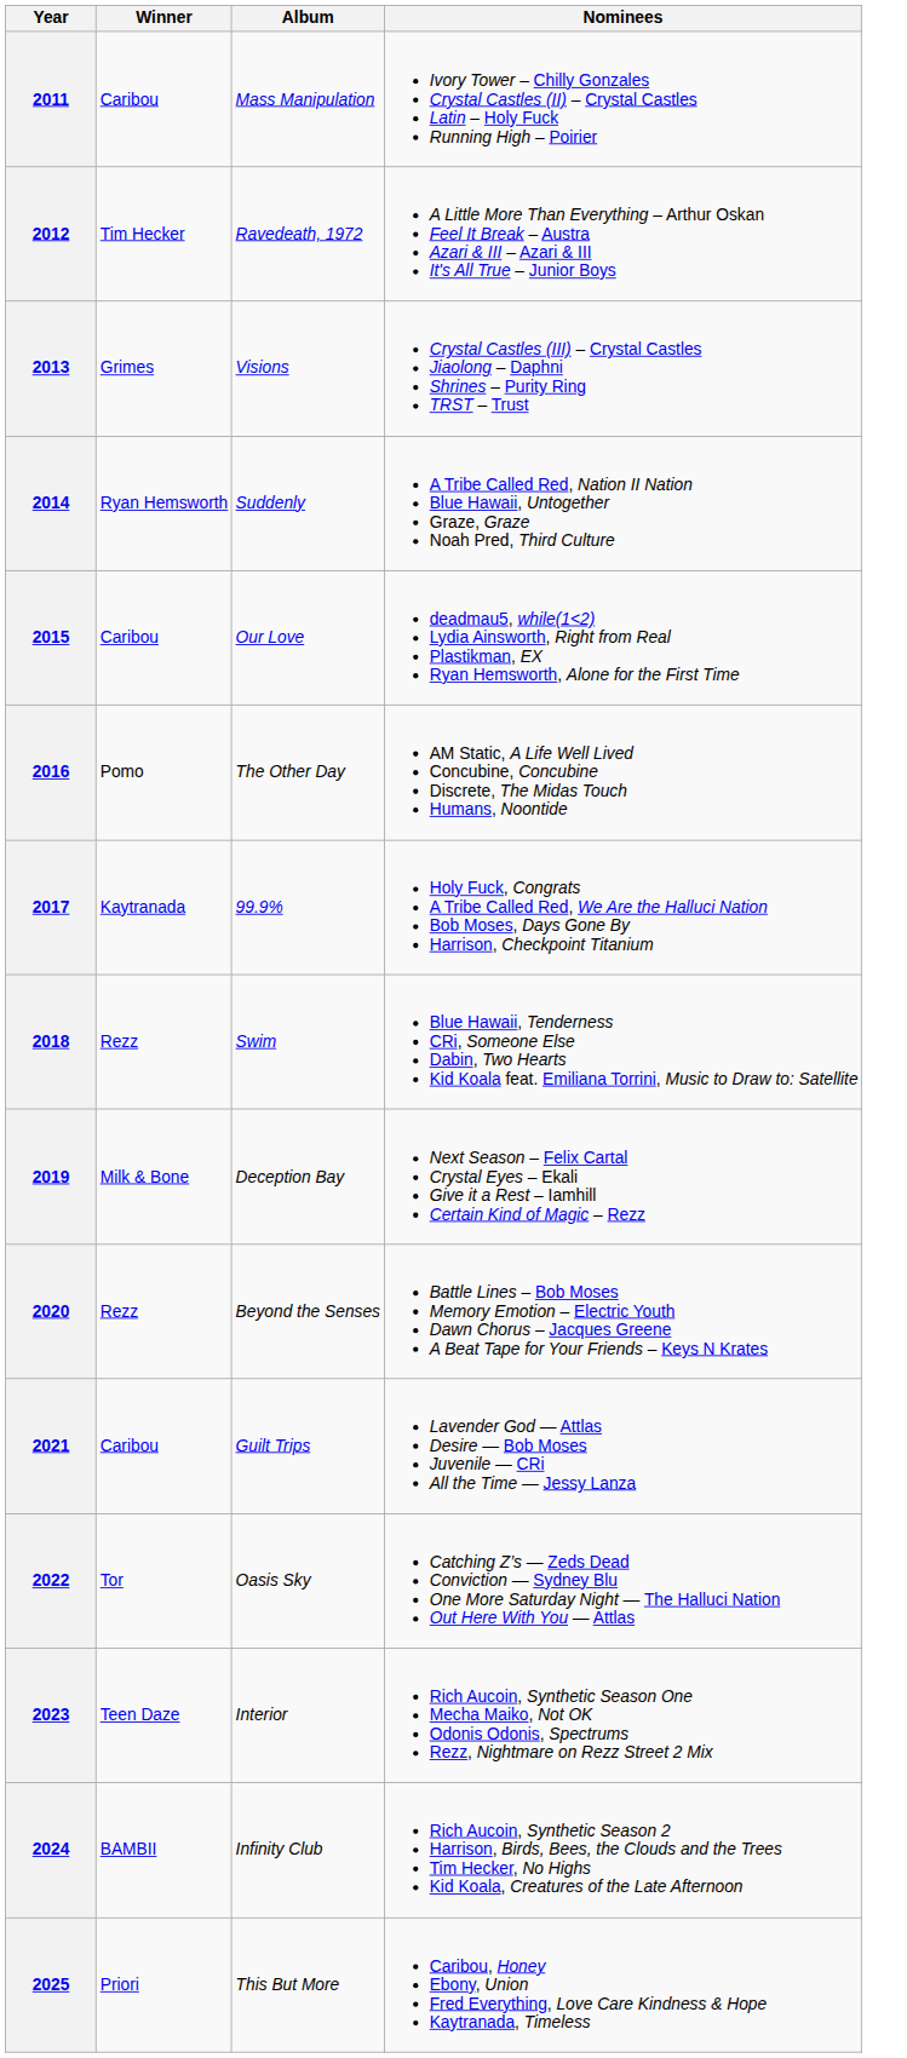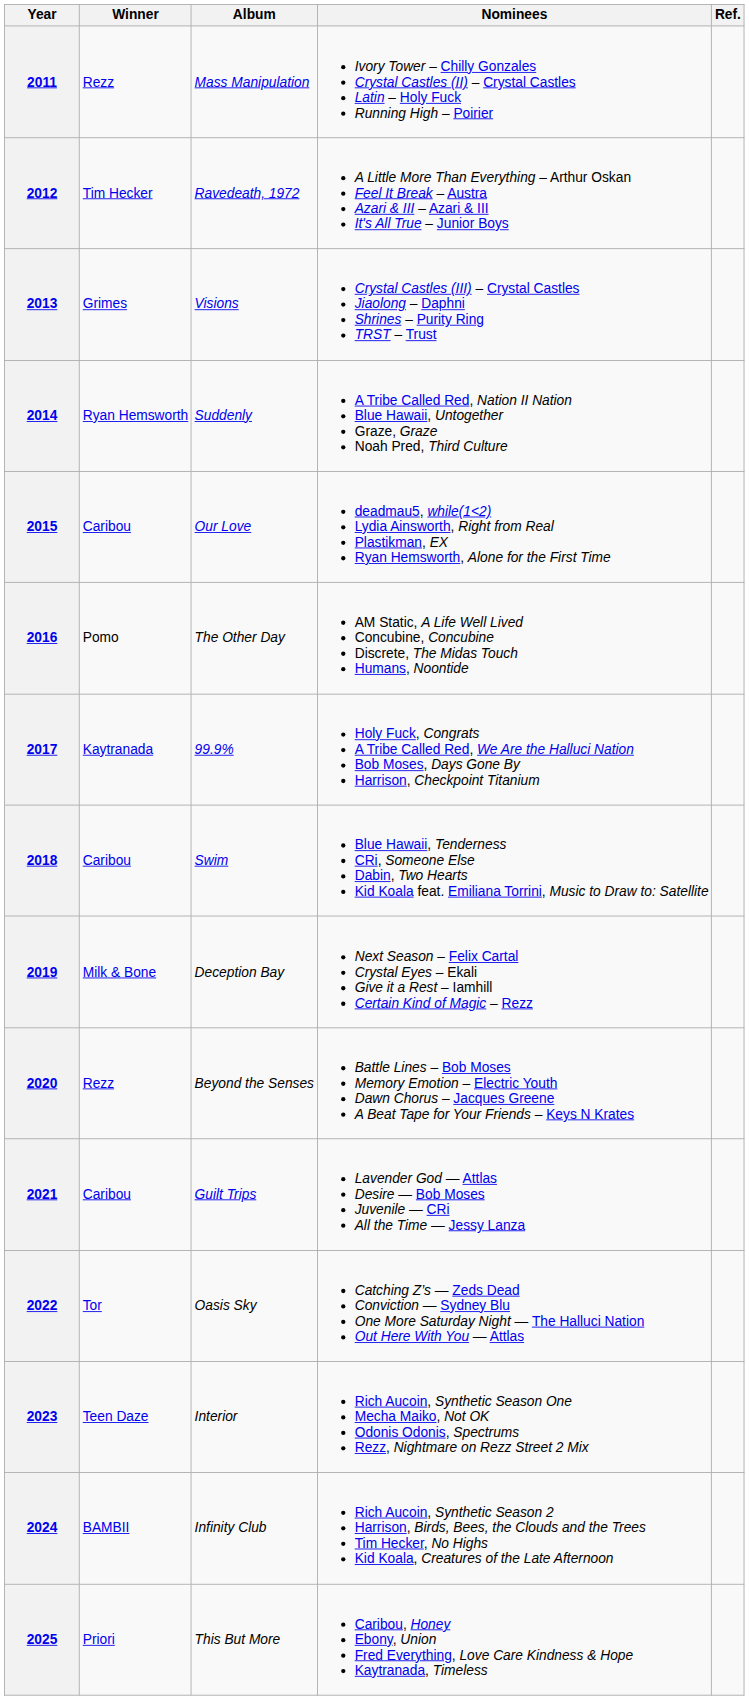+ column: Ref.
2011 | Winner: Caribou -> Rezz
2018 | Winner: Rezz -> Caribou
